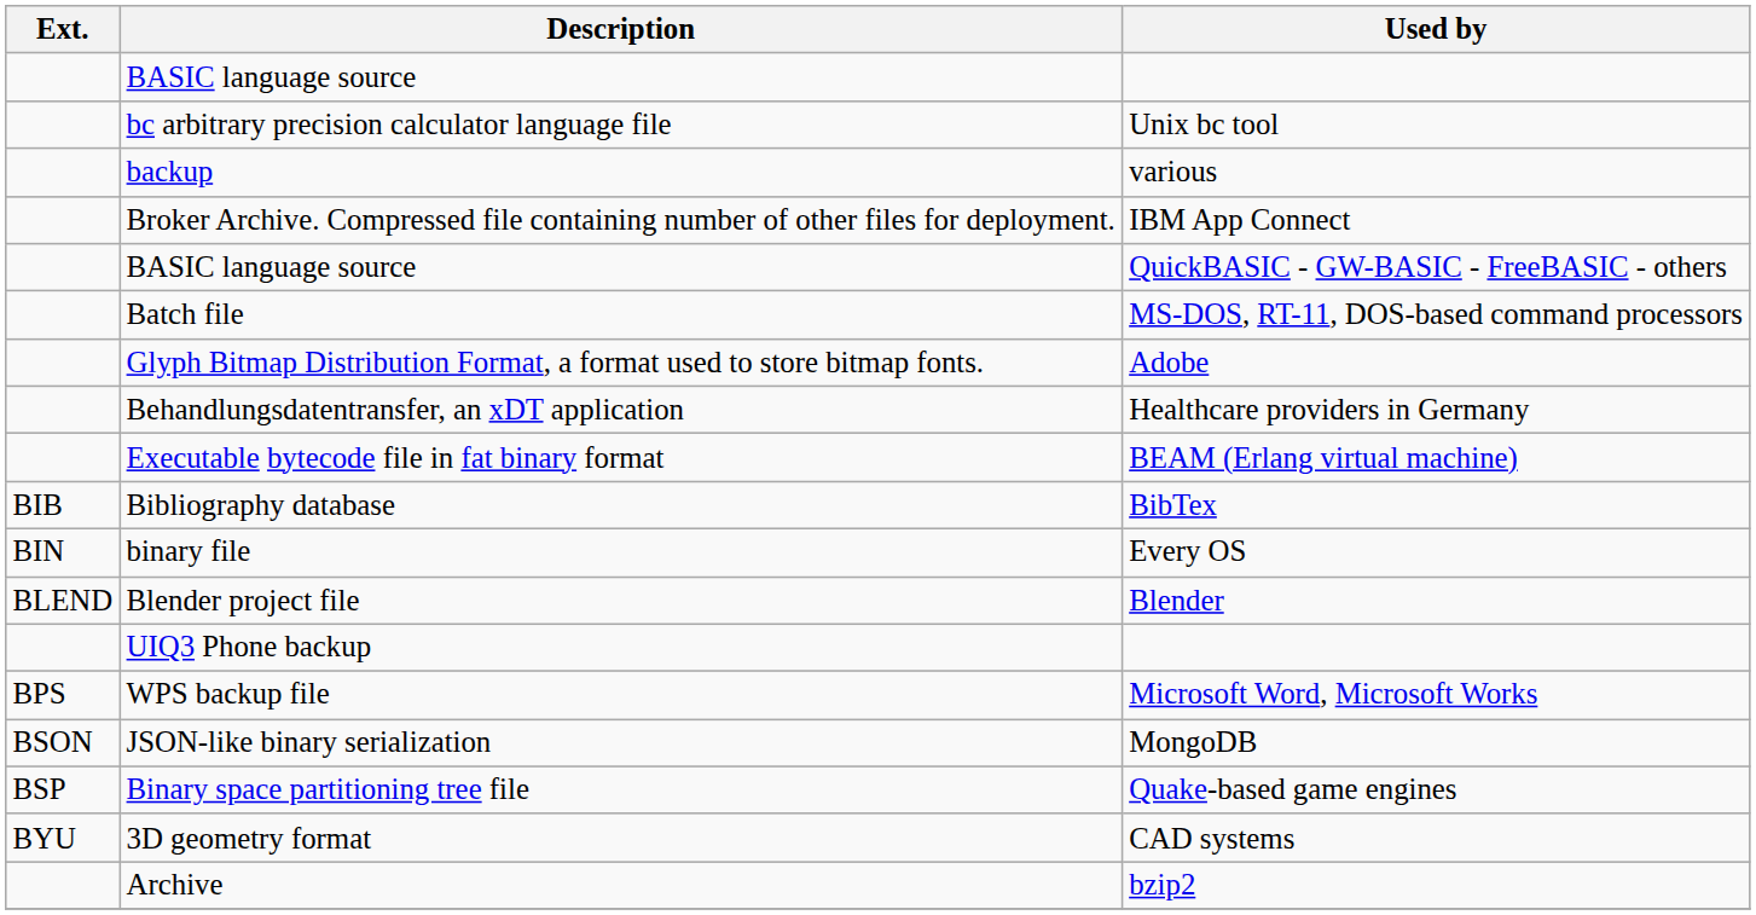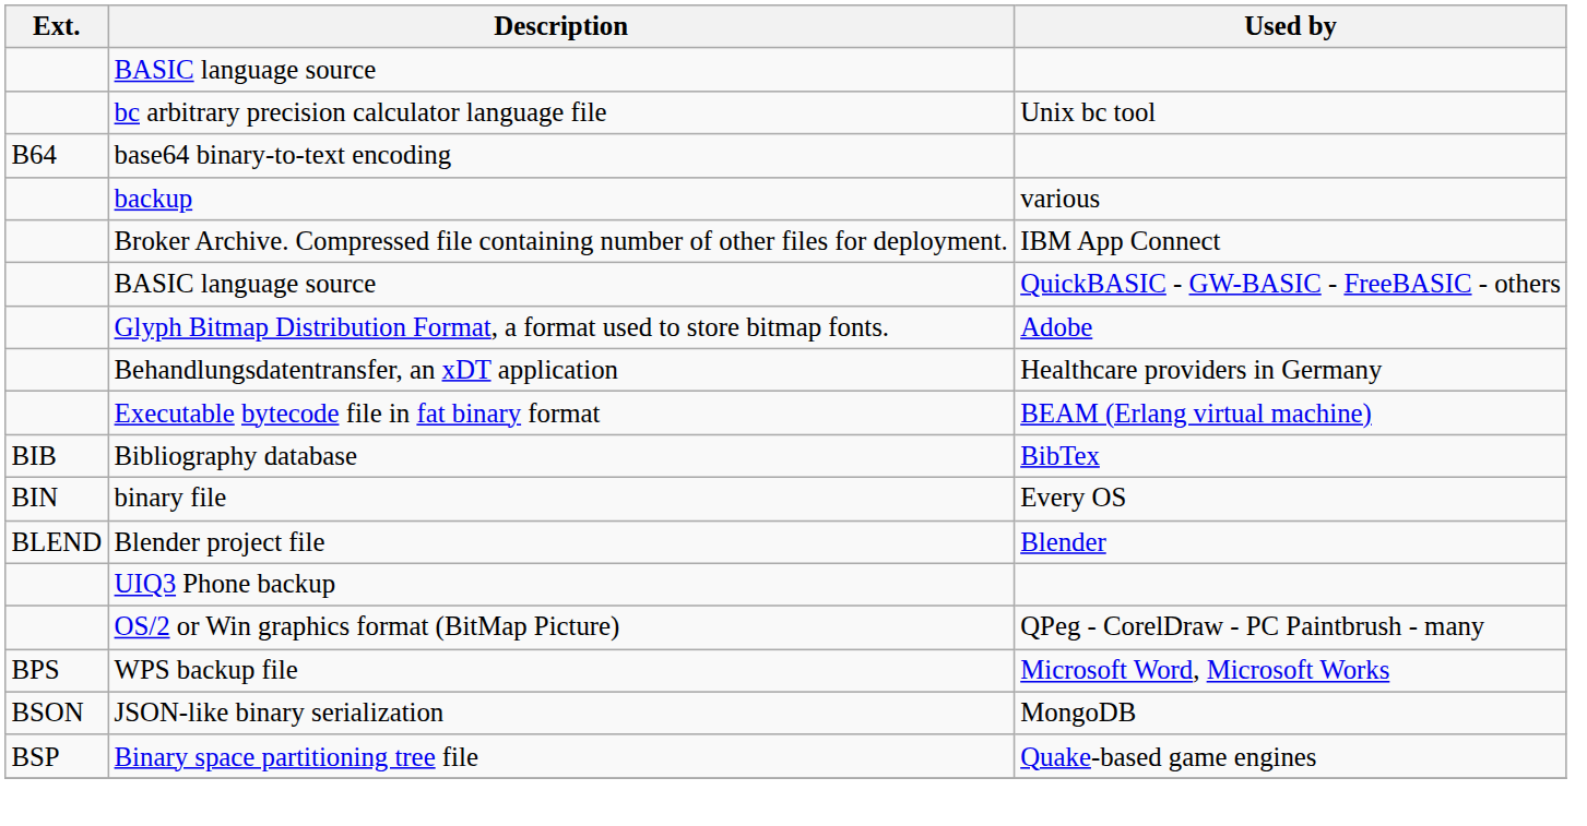+ row: B64 | base64 binary-to-text encoding
- row: Batch file | MS-DOS, RT-11, DOS-based command processors
+ row: OS/2 or Win graphics format (BitMap Picture) | QPeg - CorelDraw - PC Paintbrush - many
- row: BYU | 3D geometry format | CAD systems
- row: Archive | bzip2
